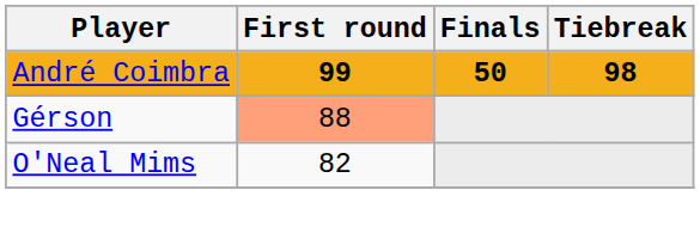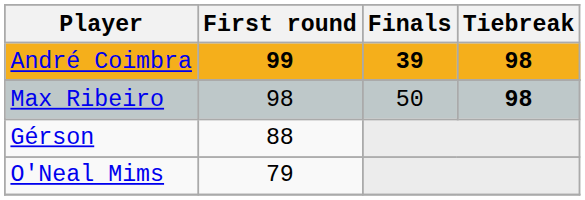André Coimbra | Finals: 50 -> 39
+ row: Max Ribeiro | 98 | 50 | 98
Gérson | First round: lightsalmon background -> no background
O'Neal Mims | First round: 82 -> 79
